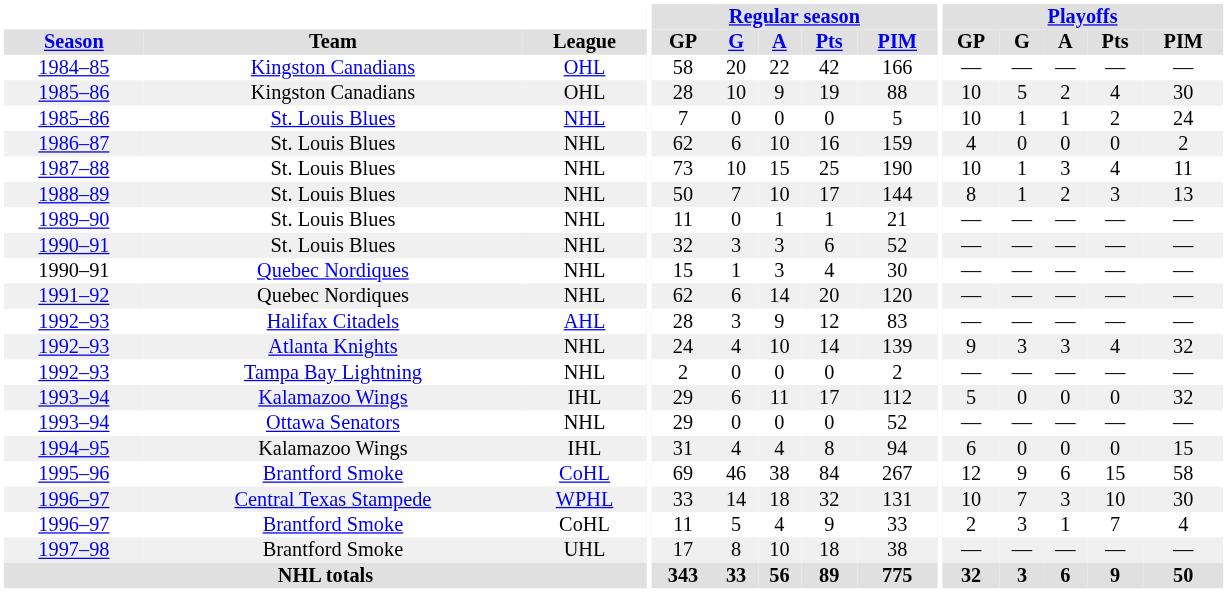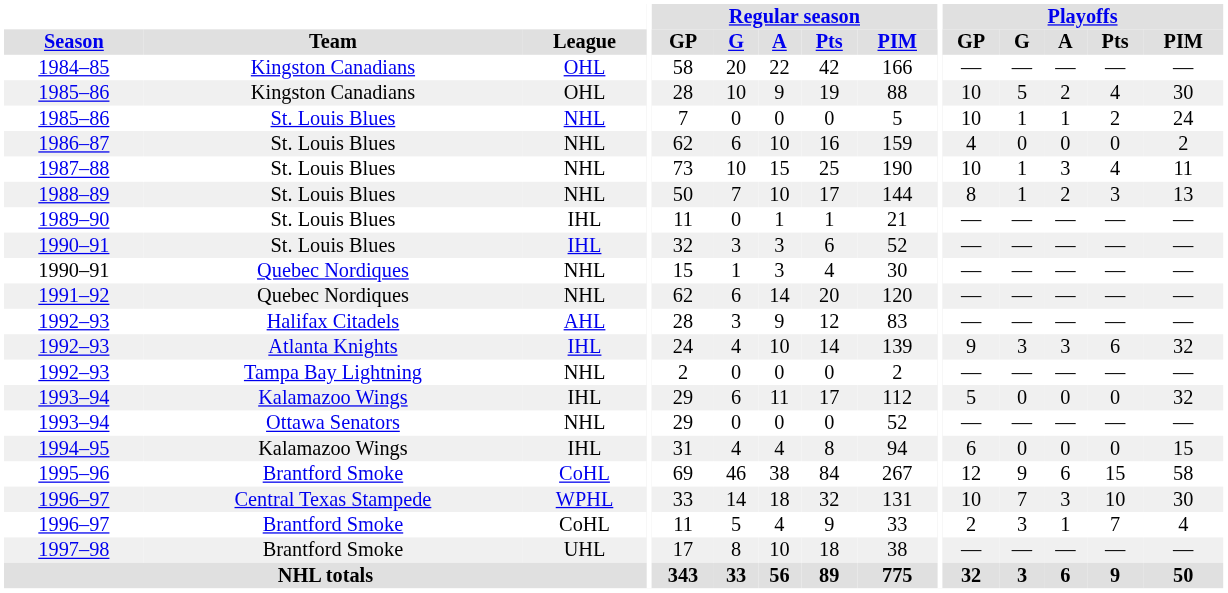1989–90 | League: NHL -> IHL
1990–91 / St. Louis Blues | League: NHL -> IHL
1992–93 / Atlanta Knights | League: NHL -> IHL
1992–93 / Atlanta Knights | Playoffs / Pts: 4 -> 6
